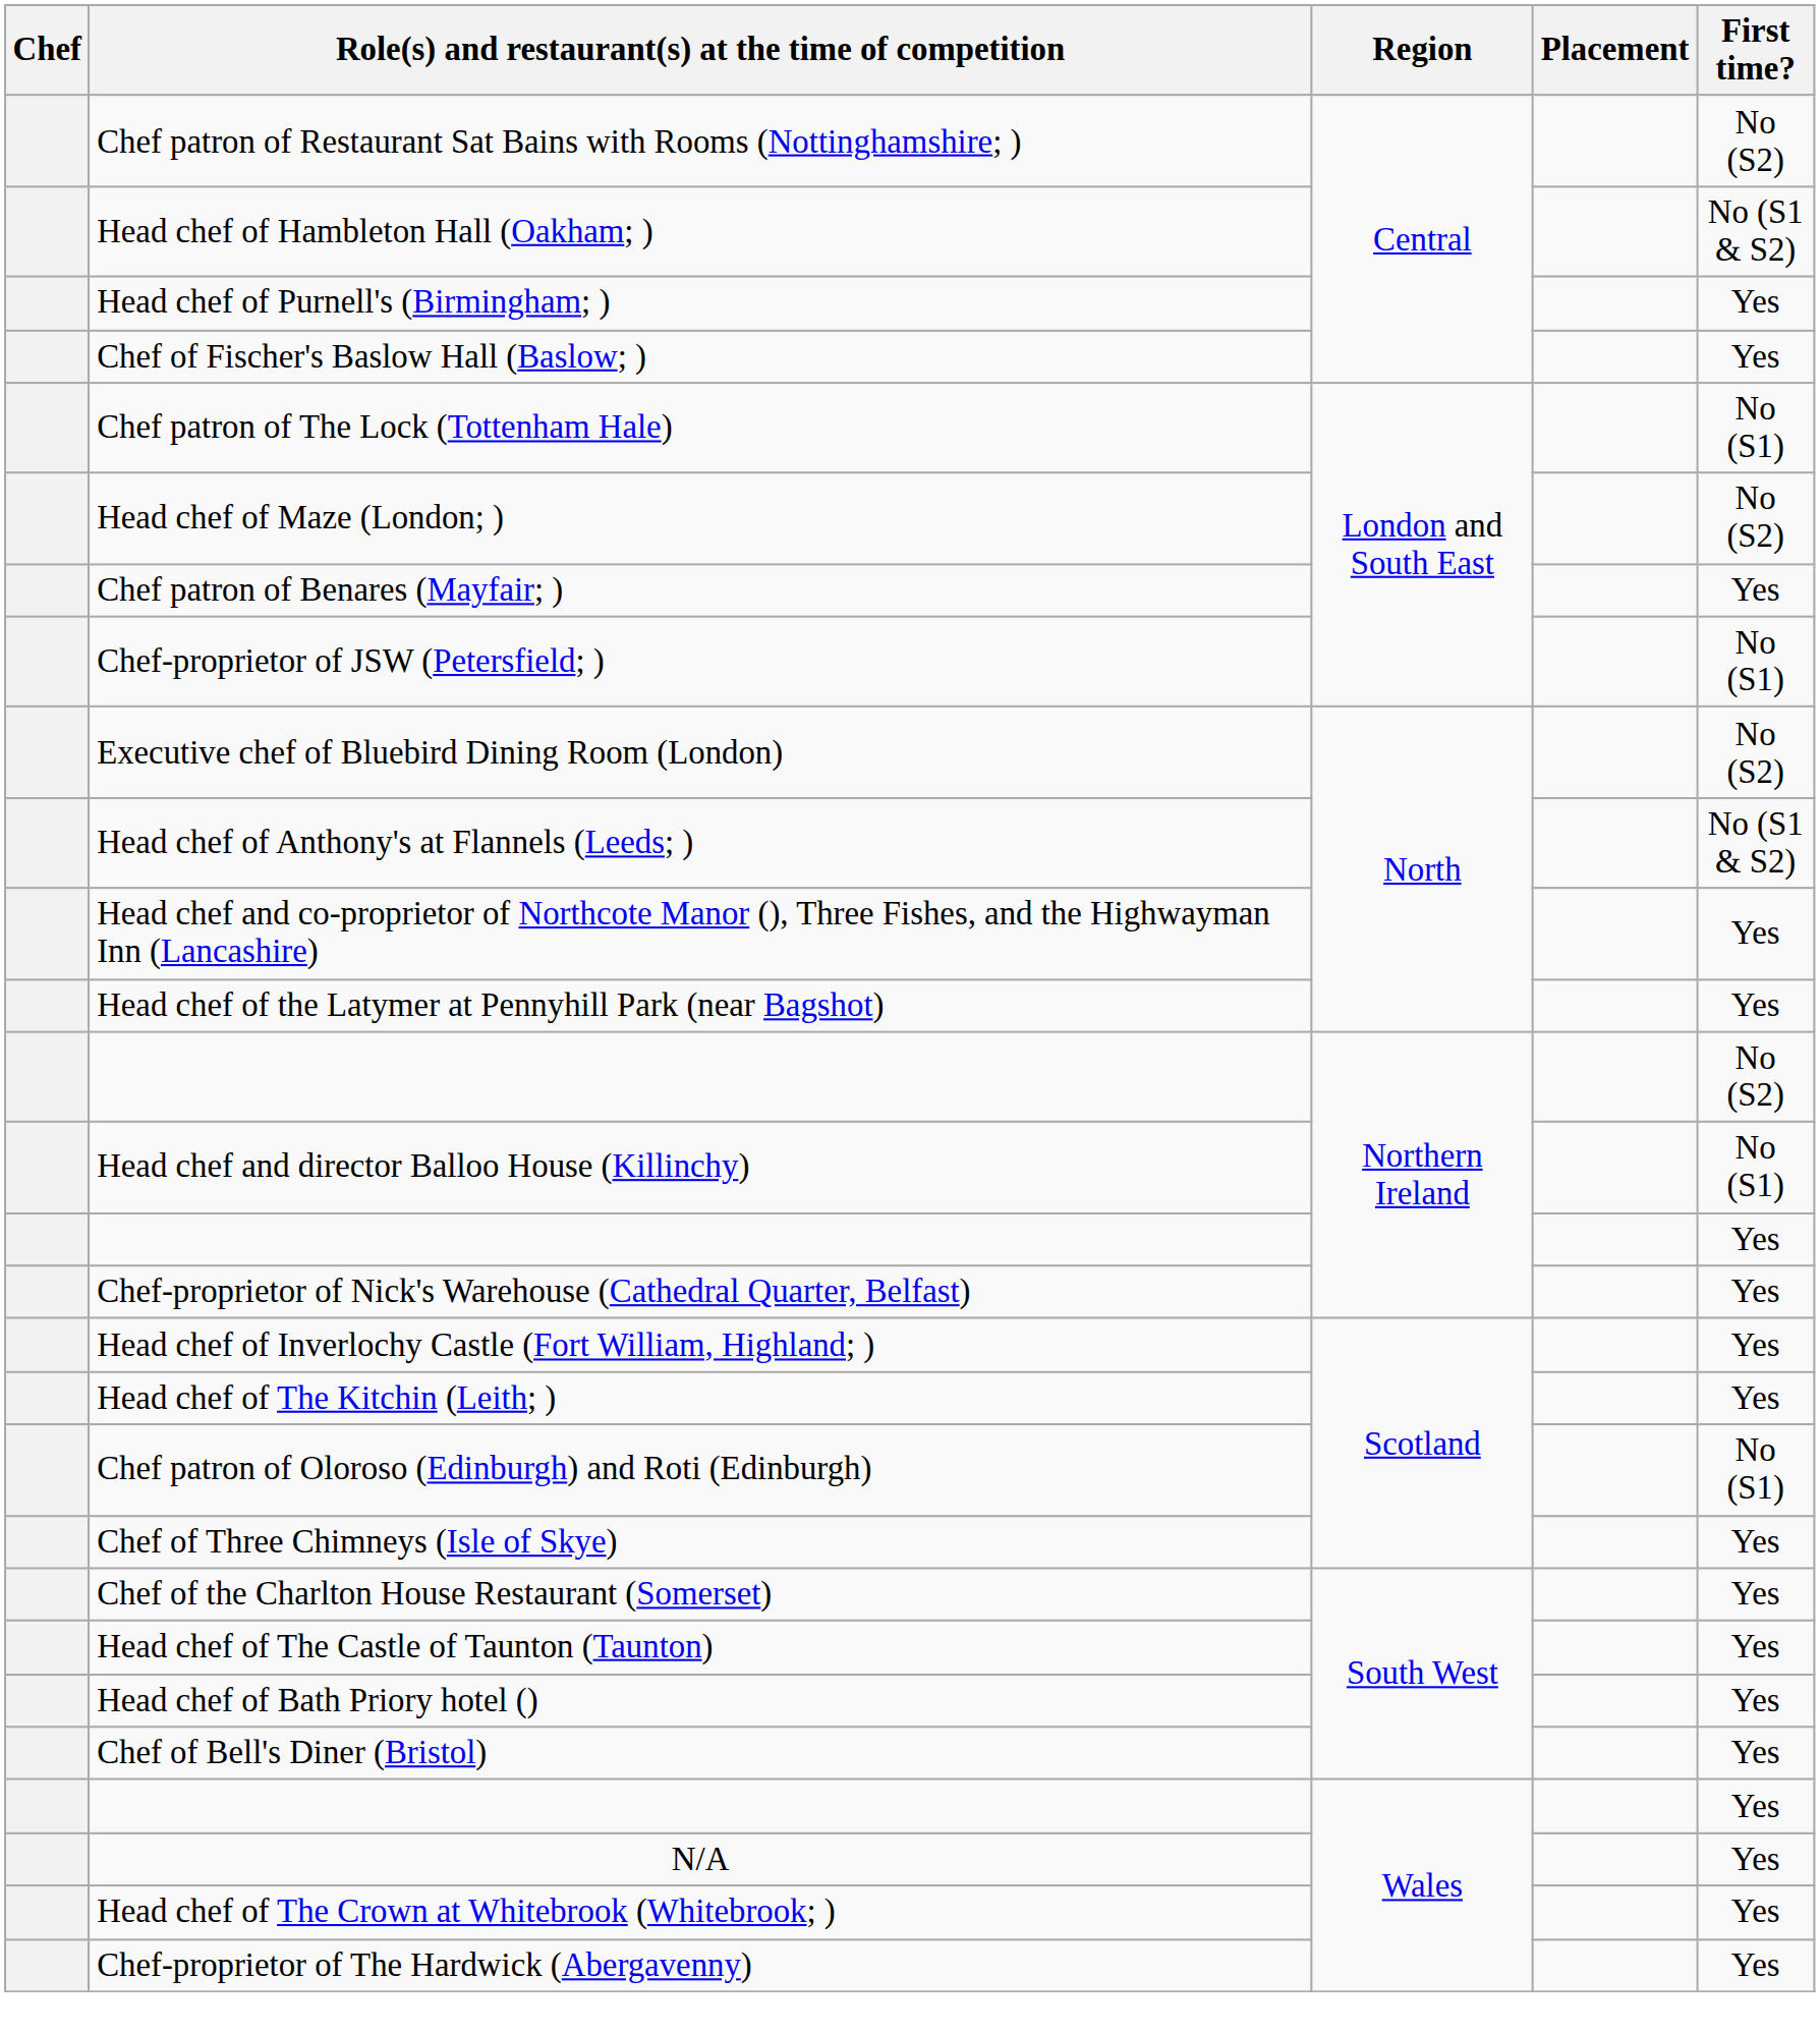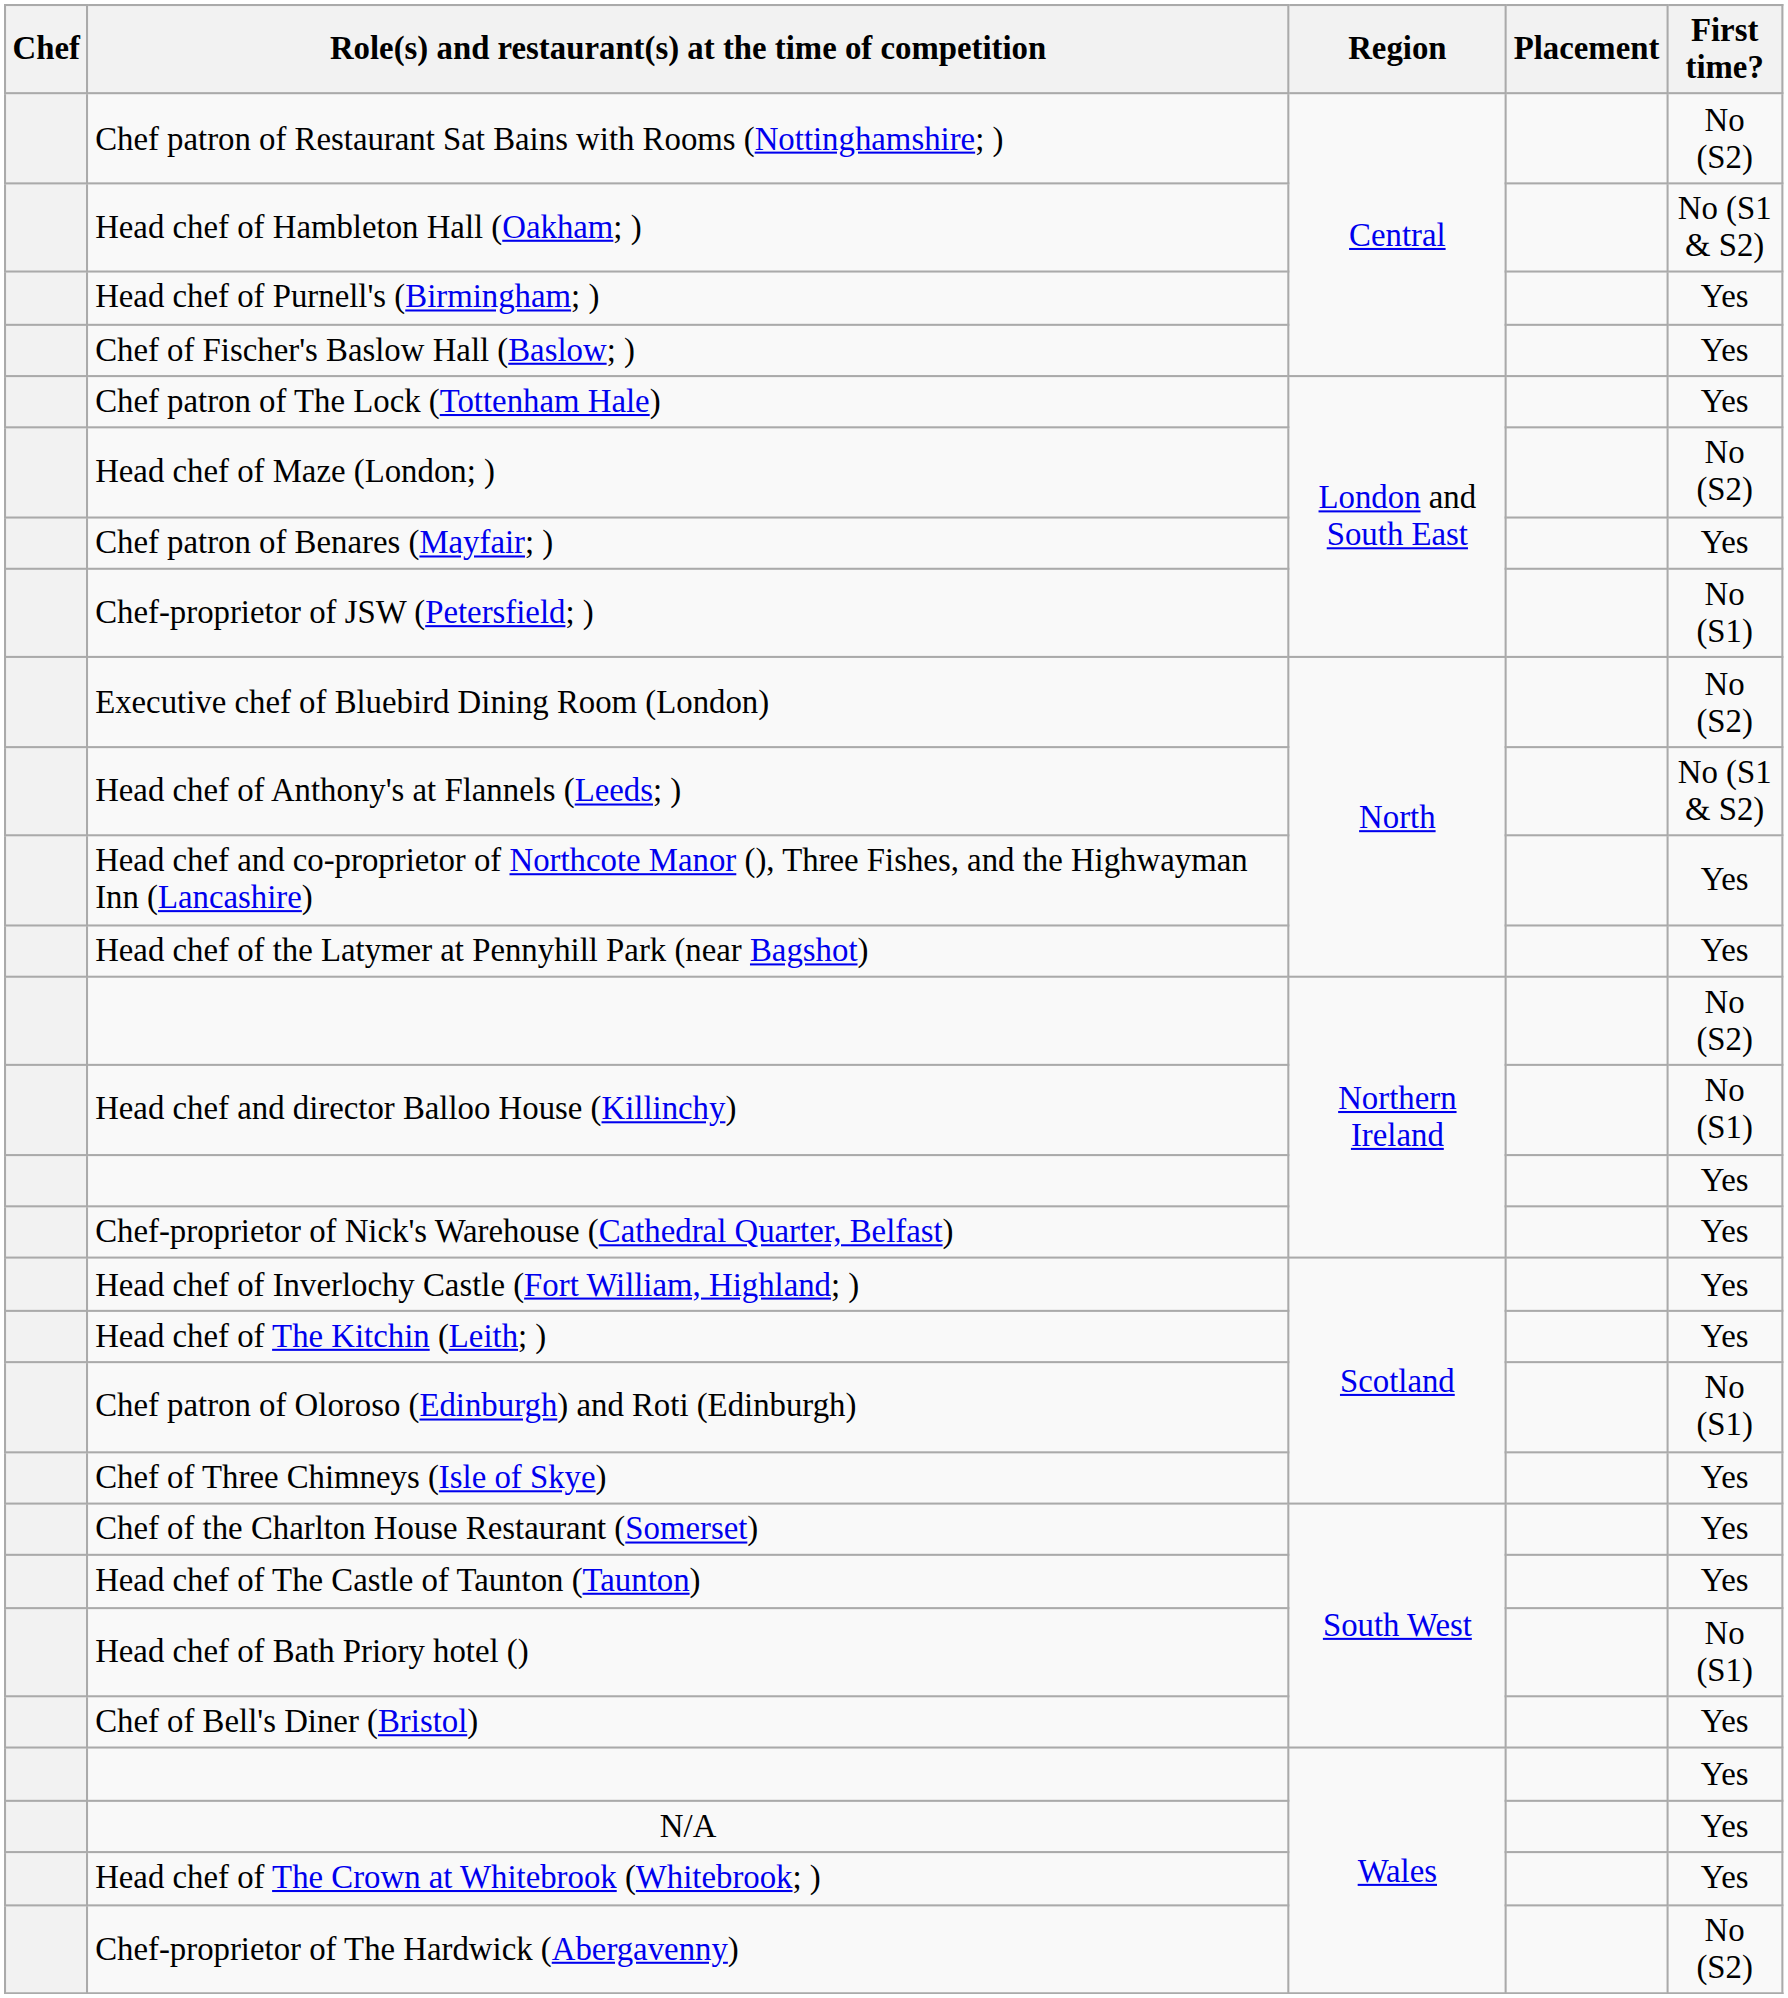Chef patron of The Lock (Tottenham Hale) | First time?: No (S1) -> Yes
Head chef of Bath Priory hotel () | First time?: Yes -> No (S1)
Chef-proprietor of The Hardwick (Abergavenny) | First time?: Yes -> No (S2)
